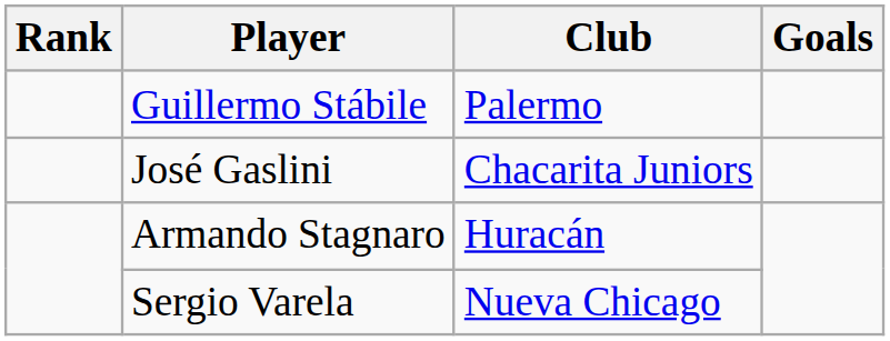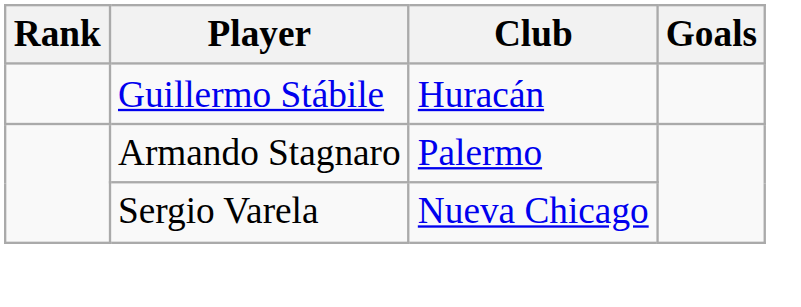Guillermo Stábile | Club: Palermo -> Huracán
- row: José Gaslini | Chacarita Juniors
Armando Stagnaro | Club: Huracán -> Palermo
